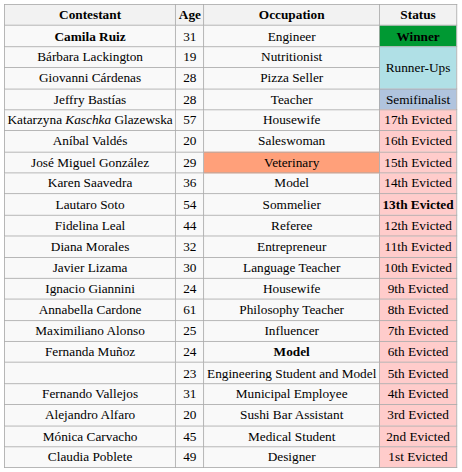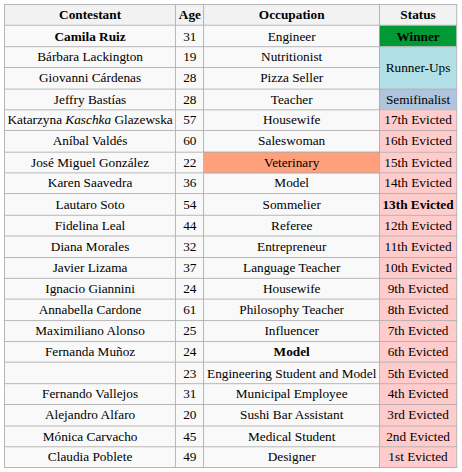Aníbal Valdés | Age: 20 -> 60
José Miguel González | Age: 29 -> 22
Javier Lizama | Age: 30 -> 37
